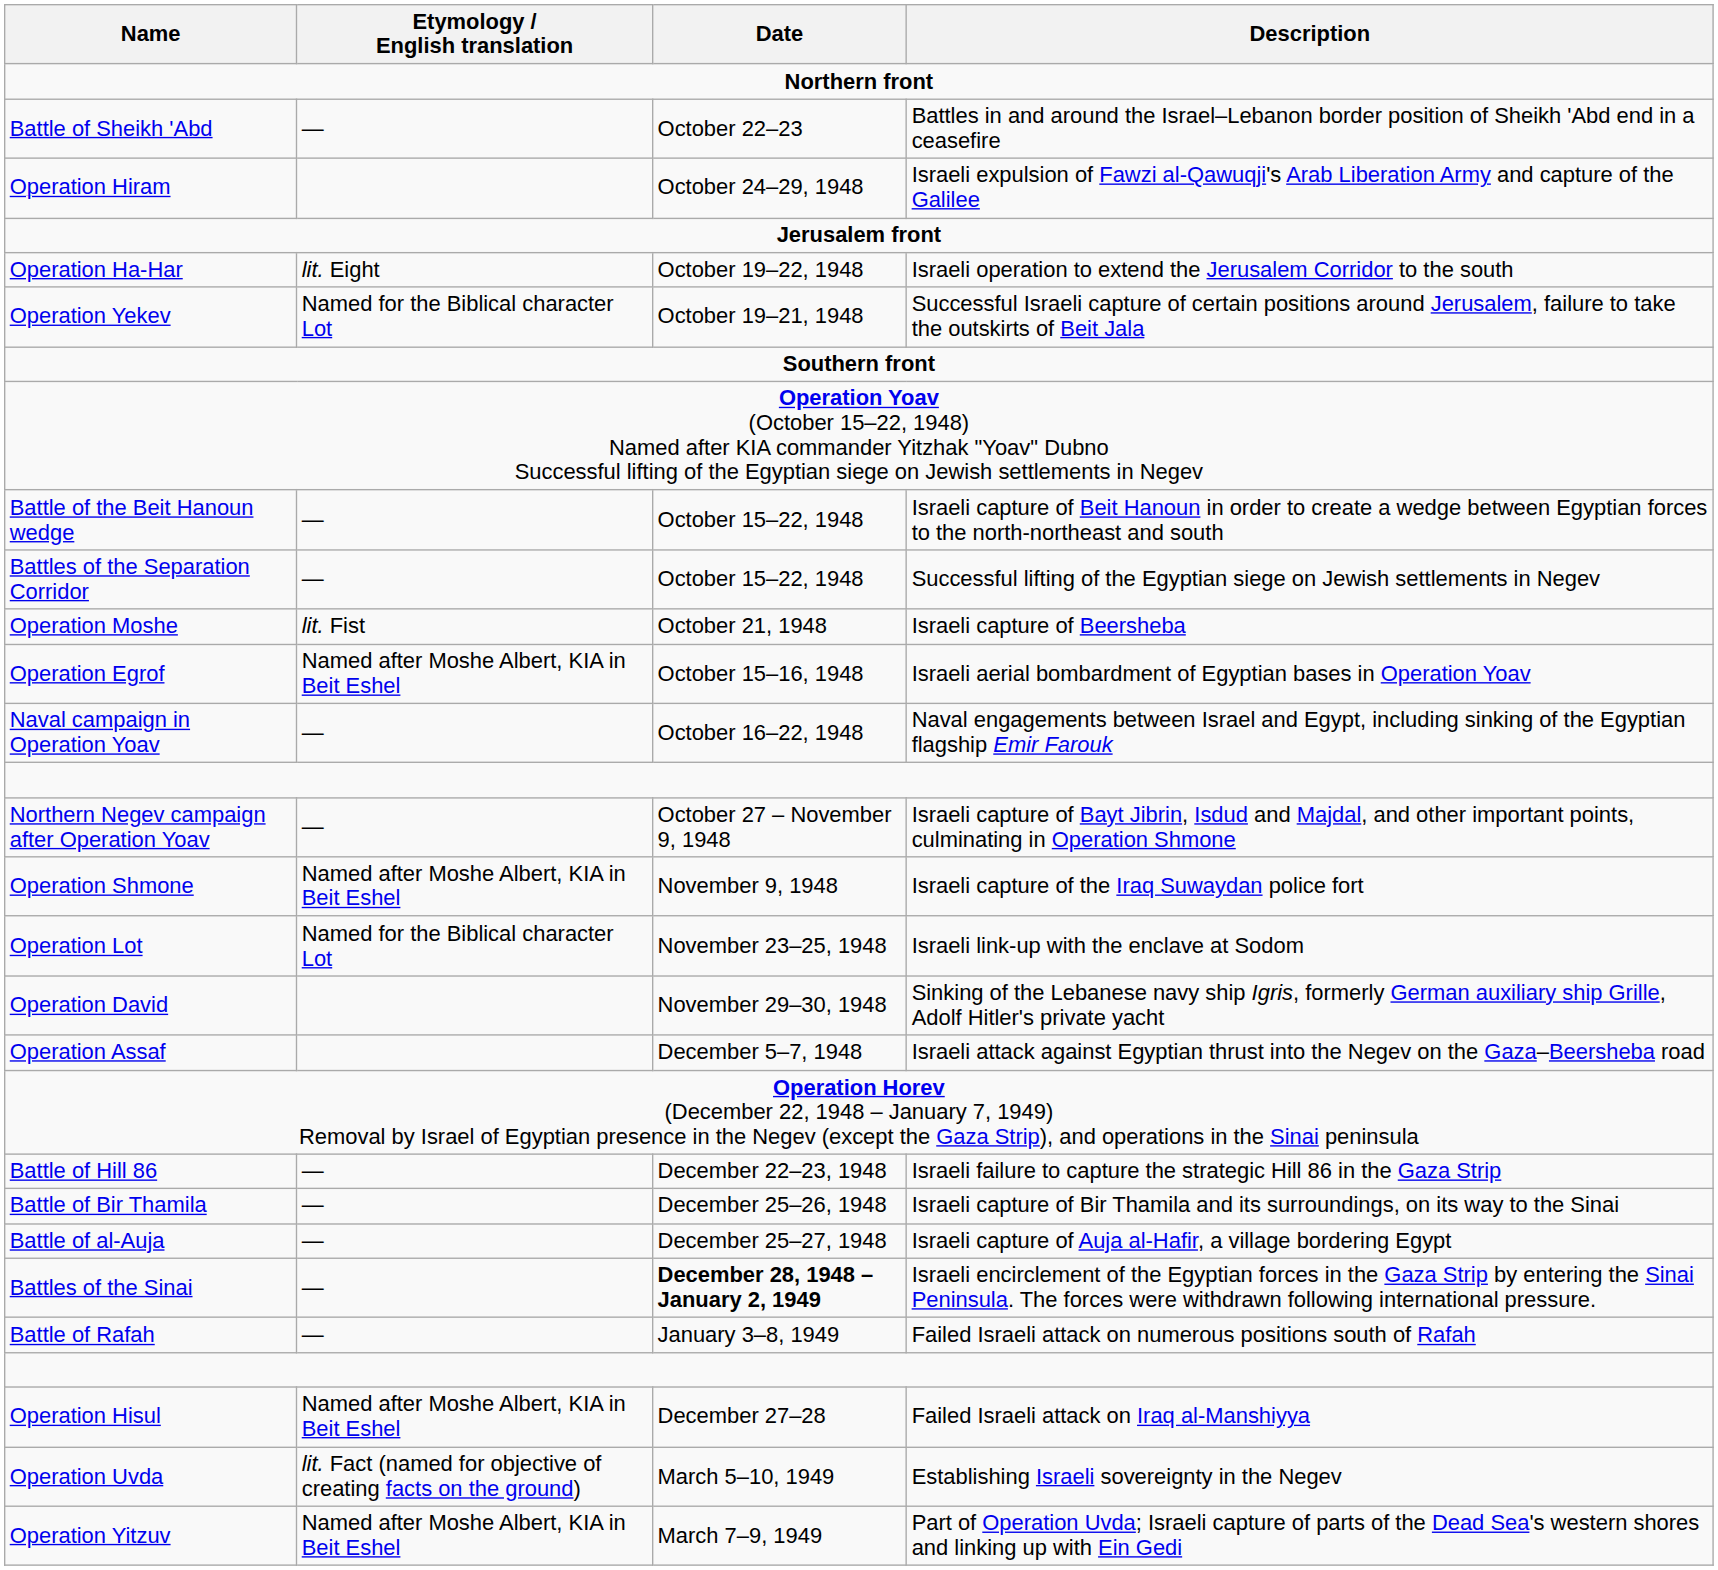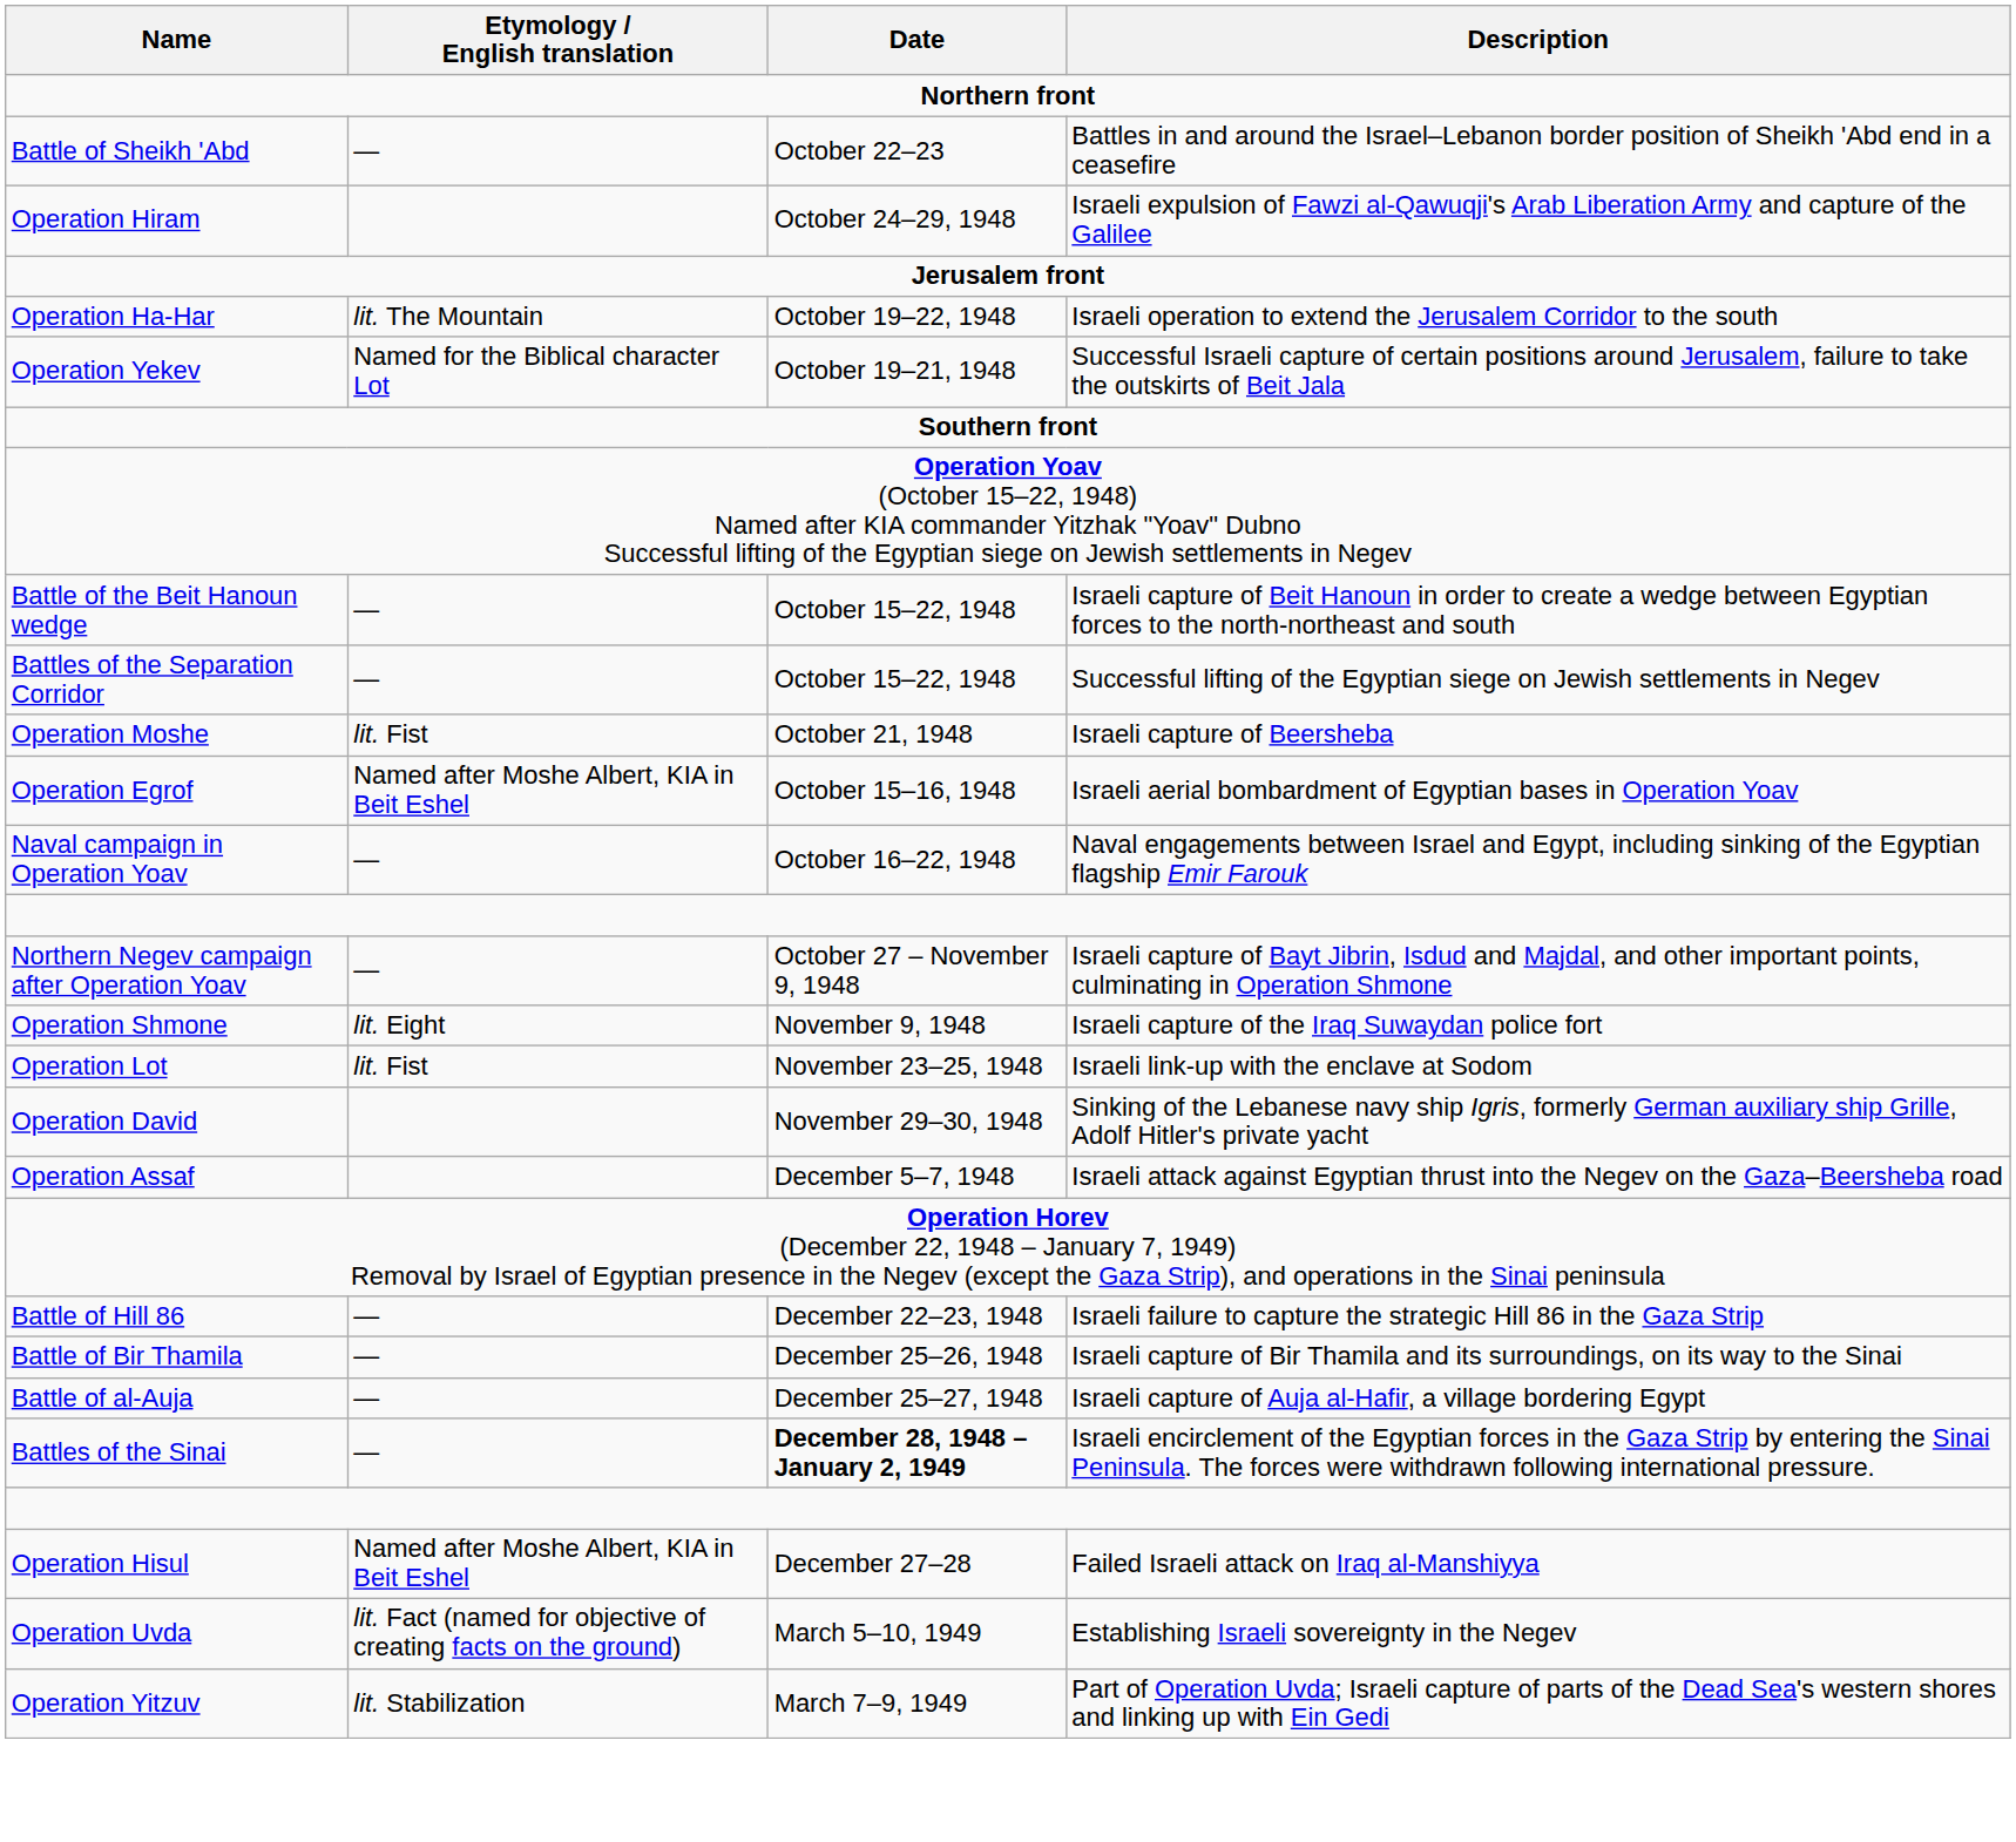Operation Ha-Har | Etymology / English translation: lit. Eight -> lit. The Mountain
Operation Shmone | Etymology / English translation: Named after Moshe Albert, KIA in Beit Eshel -> lit. Eight
Operation Lot | Etymology / English translation: Named for the Biblical character Lot -> lit. Fist
- row: Battle of Rafah | — | January 3–8, 1949 | Failed Israeli attack on numerous positions south of Rafah
Operation Yitzuv | Etymology / English translation: Named after Moshe Albert, KIA in Beit Eshel -> lit. Stabilization
